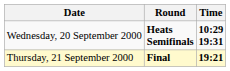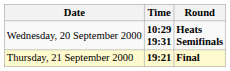columns swapped: Time <-> Round
